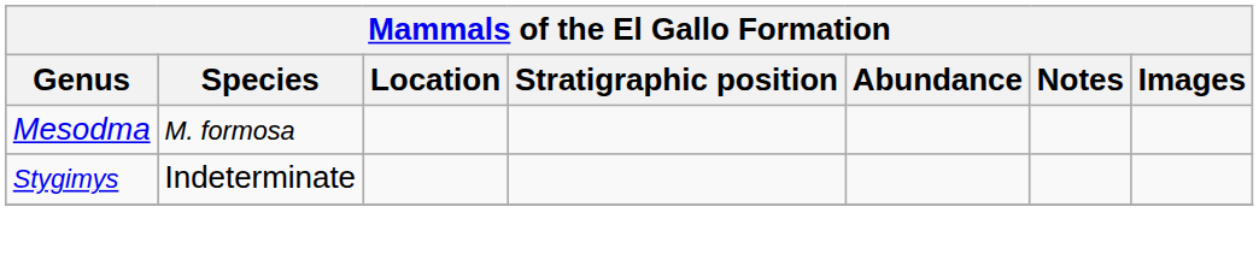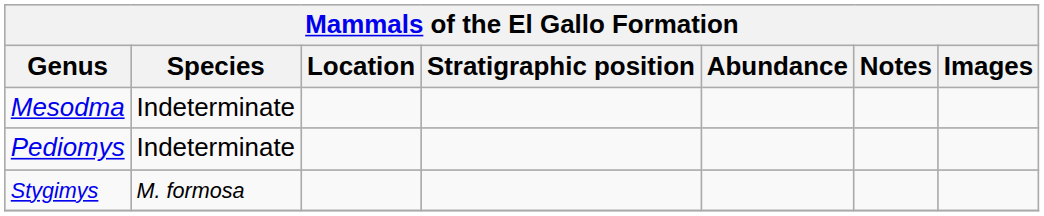Mesodma | Species: M. formosa -> Indeterminate
+ row: Pediomys | Indeterminate
Stygimys | Species: Indeterminate -> M. formosa
